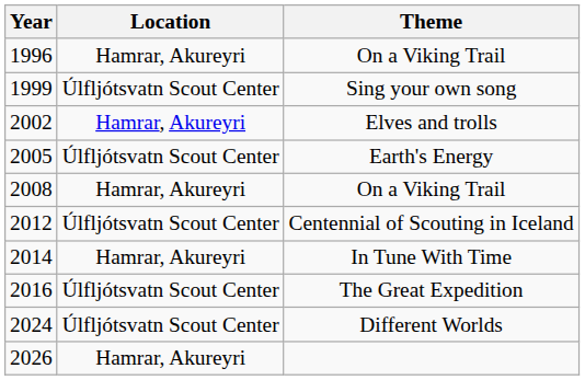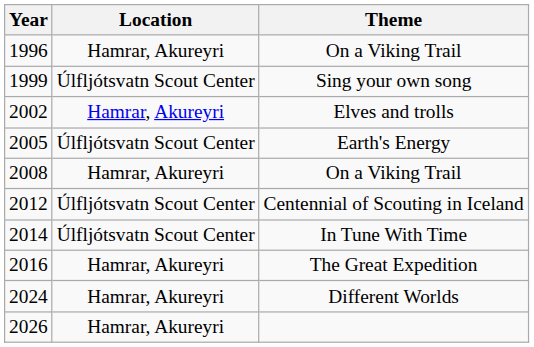In Tune With Time | Location: Hamrar, Akureyri -> Úlfljótsvatn Scout Center
The Great Expedition | Location: Úlfljótsvatn Scout Center -> Hamrar, Akureyri
Different Worlds | Location: Úlfljótsvatn Scout Center -> Hamrar, Akureyri
